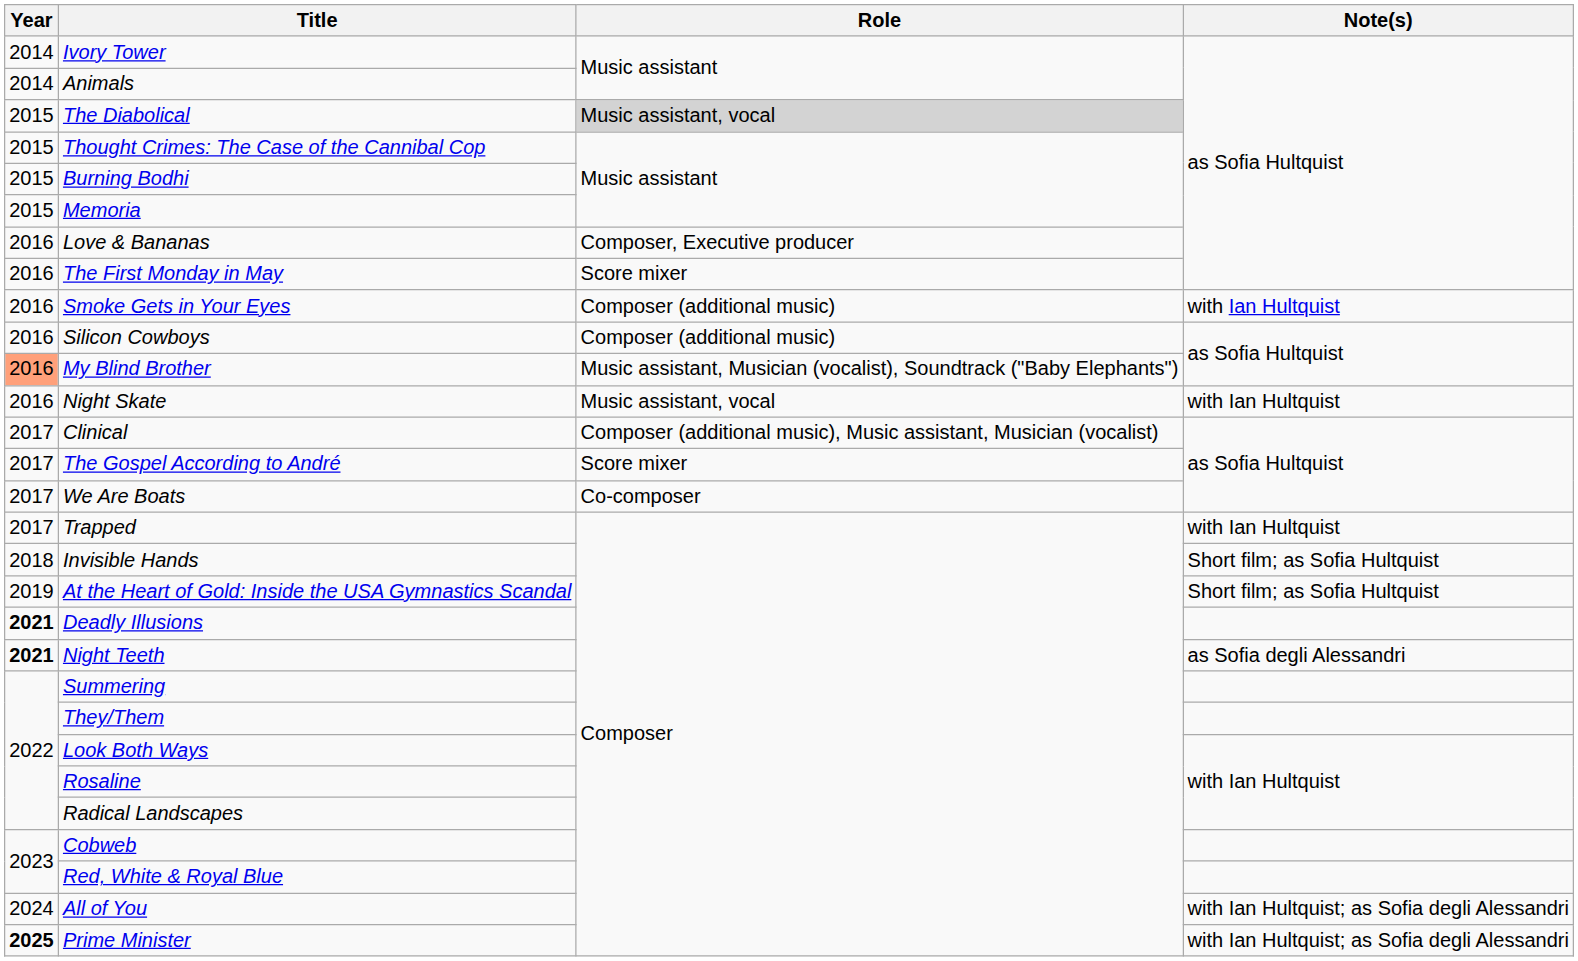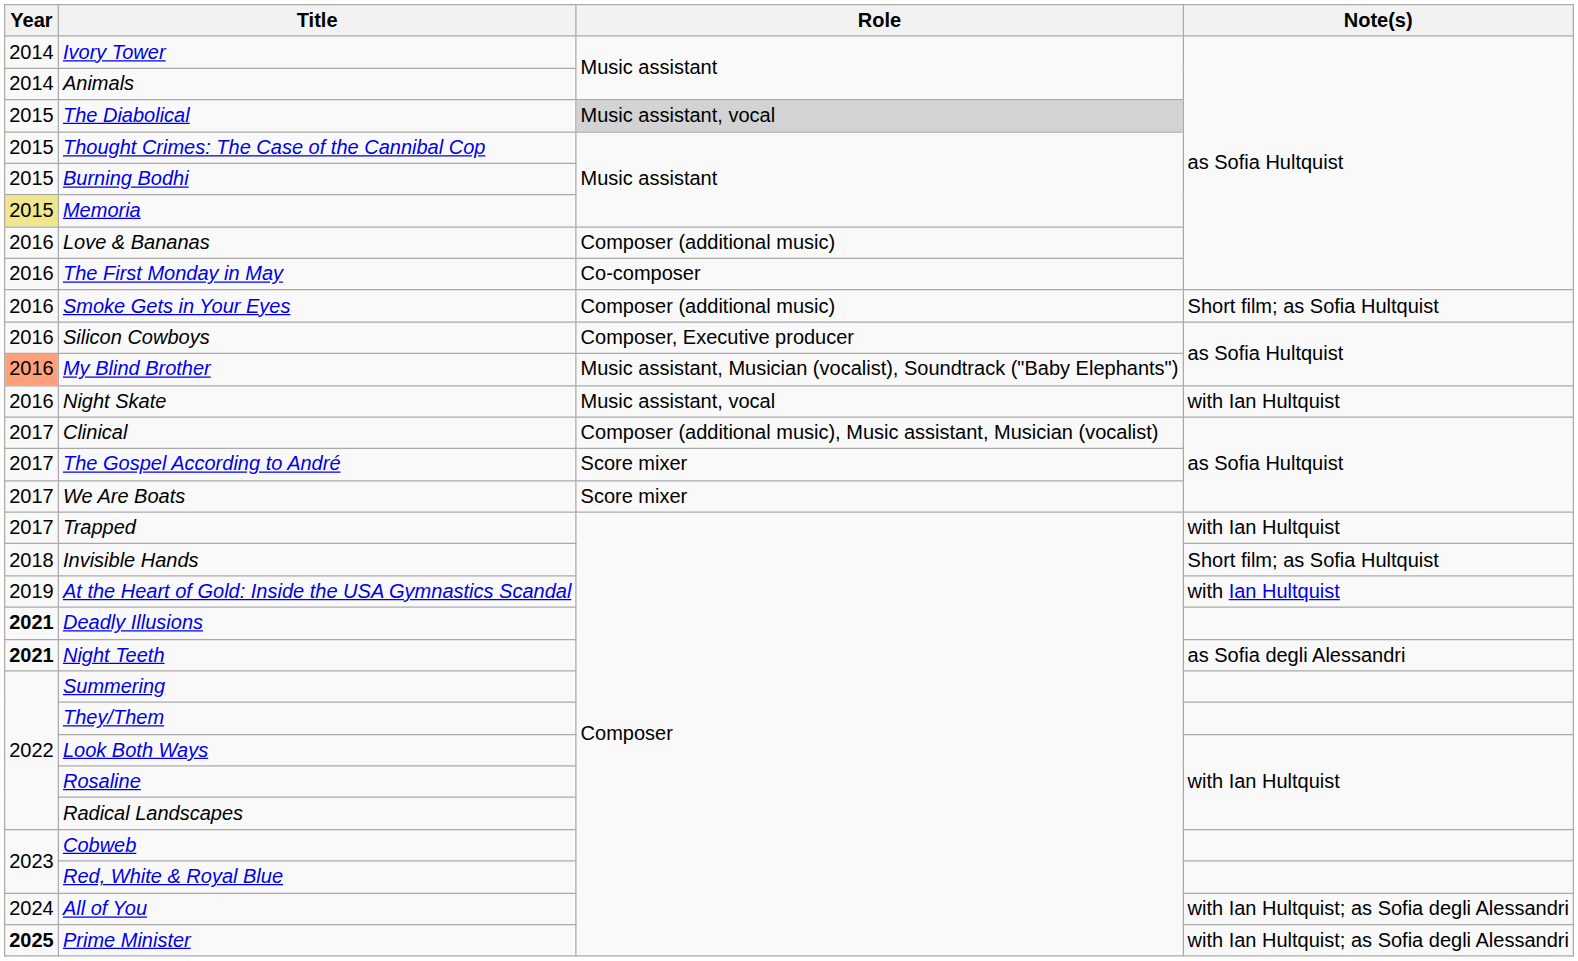Memoria | Year: no background -> khaki background
Love & Bananas | Role: Composer, Executive producer -> Composer (additional music)
The First Monday in May | Role: Score mixer -> Co-composer
Smoke Gets in Your Eyes | Note(s): with Ian Hultquist -> Short film; as Sofia Hultquist
Silicon Cowboys | Role: Composer (additional music) -> Composer, Executive producer
We Are Boats | Role: Co-composer -> Score mixer
At the Heart of Gold: Inside the USA Gymnastics Scandal | Note(s): Short film; as Sofia Hultquist -> with Ian Hultquist
